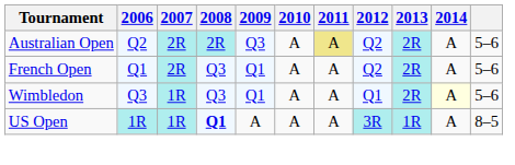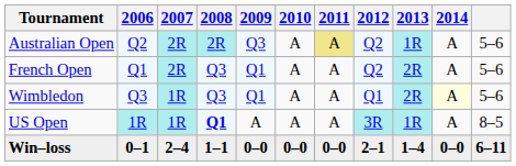Australian Open | 2013: 2R -> 1R
+ row: Win–loss | 0–1 | 2–4 | 1–1 | 0–0 | 0–0 | 0–0 | 2–1 | 1–4 | 0–0 | 6–11
